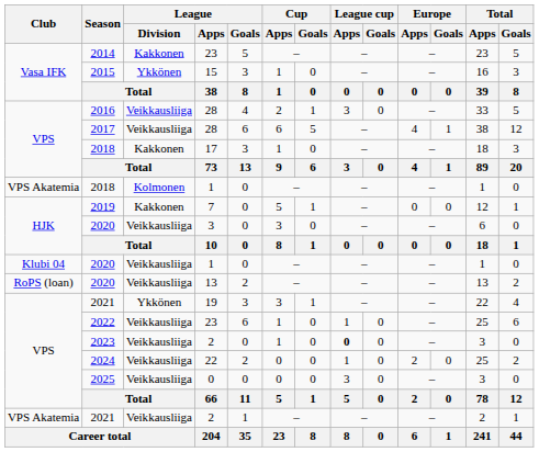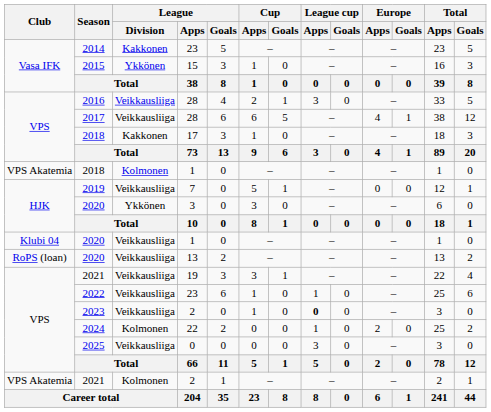2019 | League / Division: Kakkonen -> Veikkausliiga
2020 / 3 | League / Division: Veikkausliiga -> Ykkönen
2021 / 19 | League / Division: Ykkönen -> Veikkausliiga
2024 | League / Division: Veikkausliiga -> Kolmonen
2021 / 2 | League / Division: Veikkausliiga -> Kolmonen
